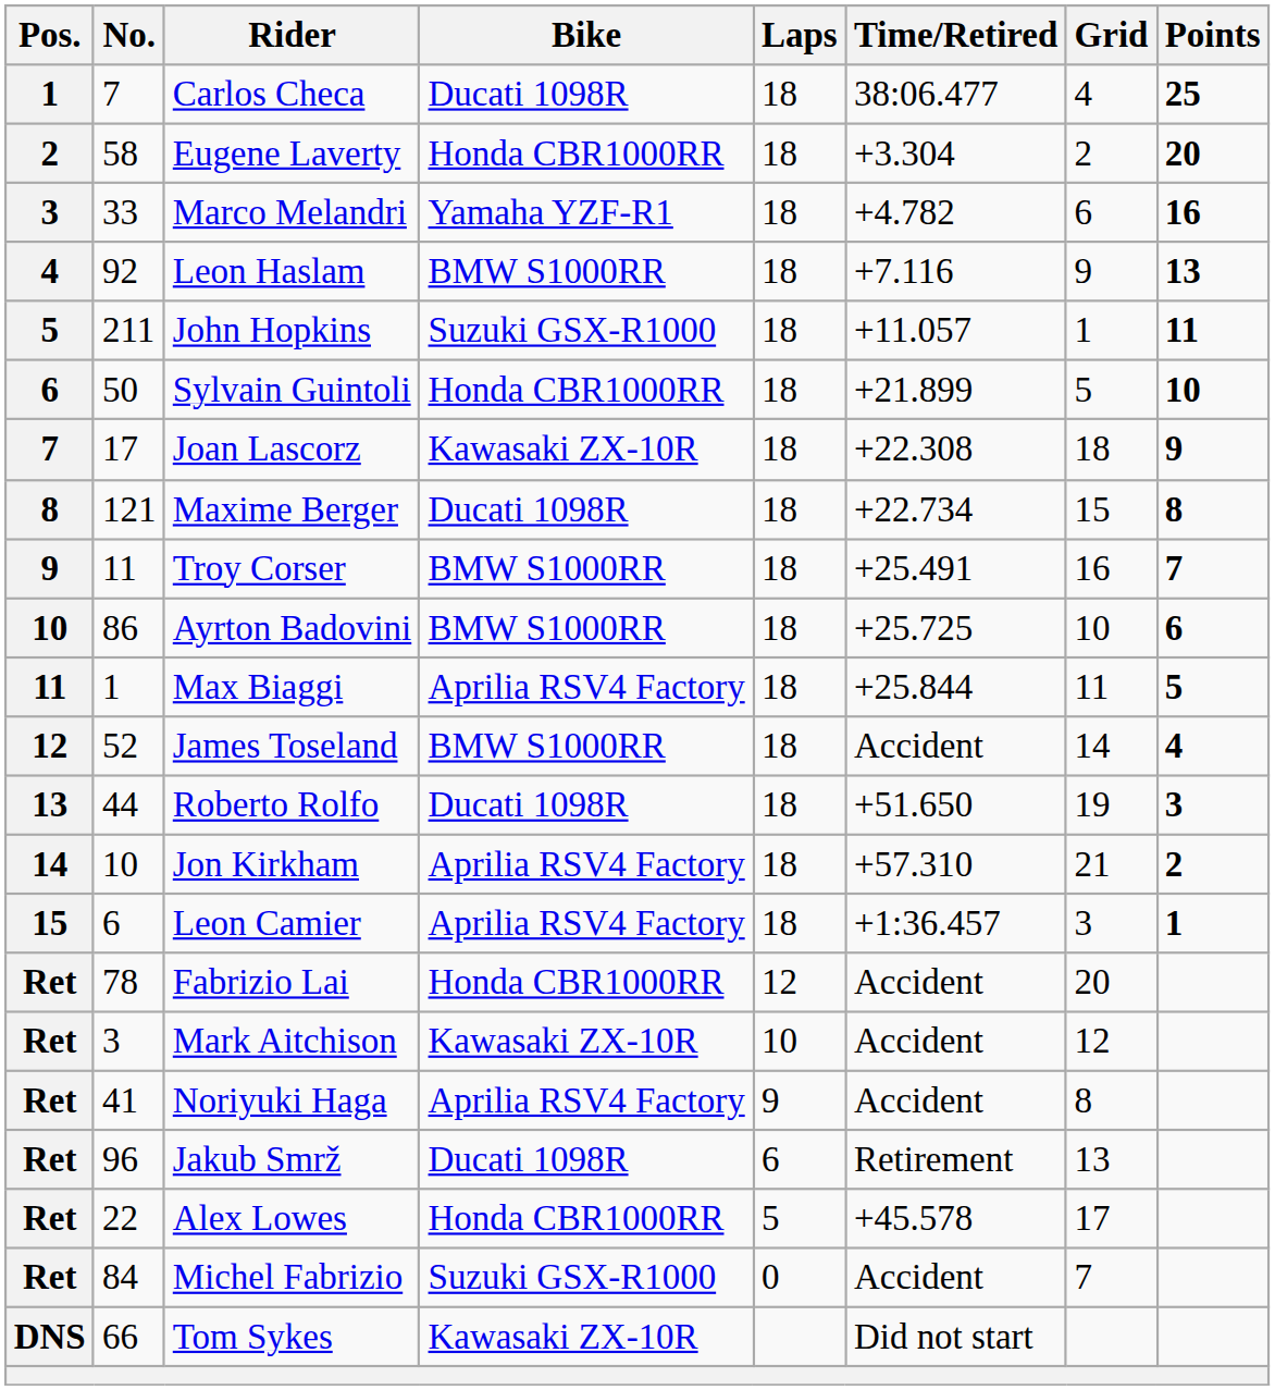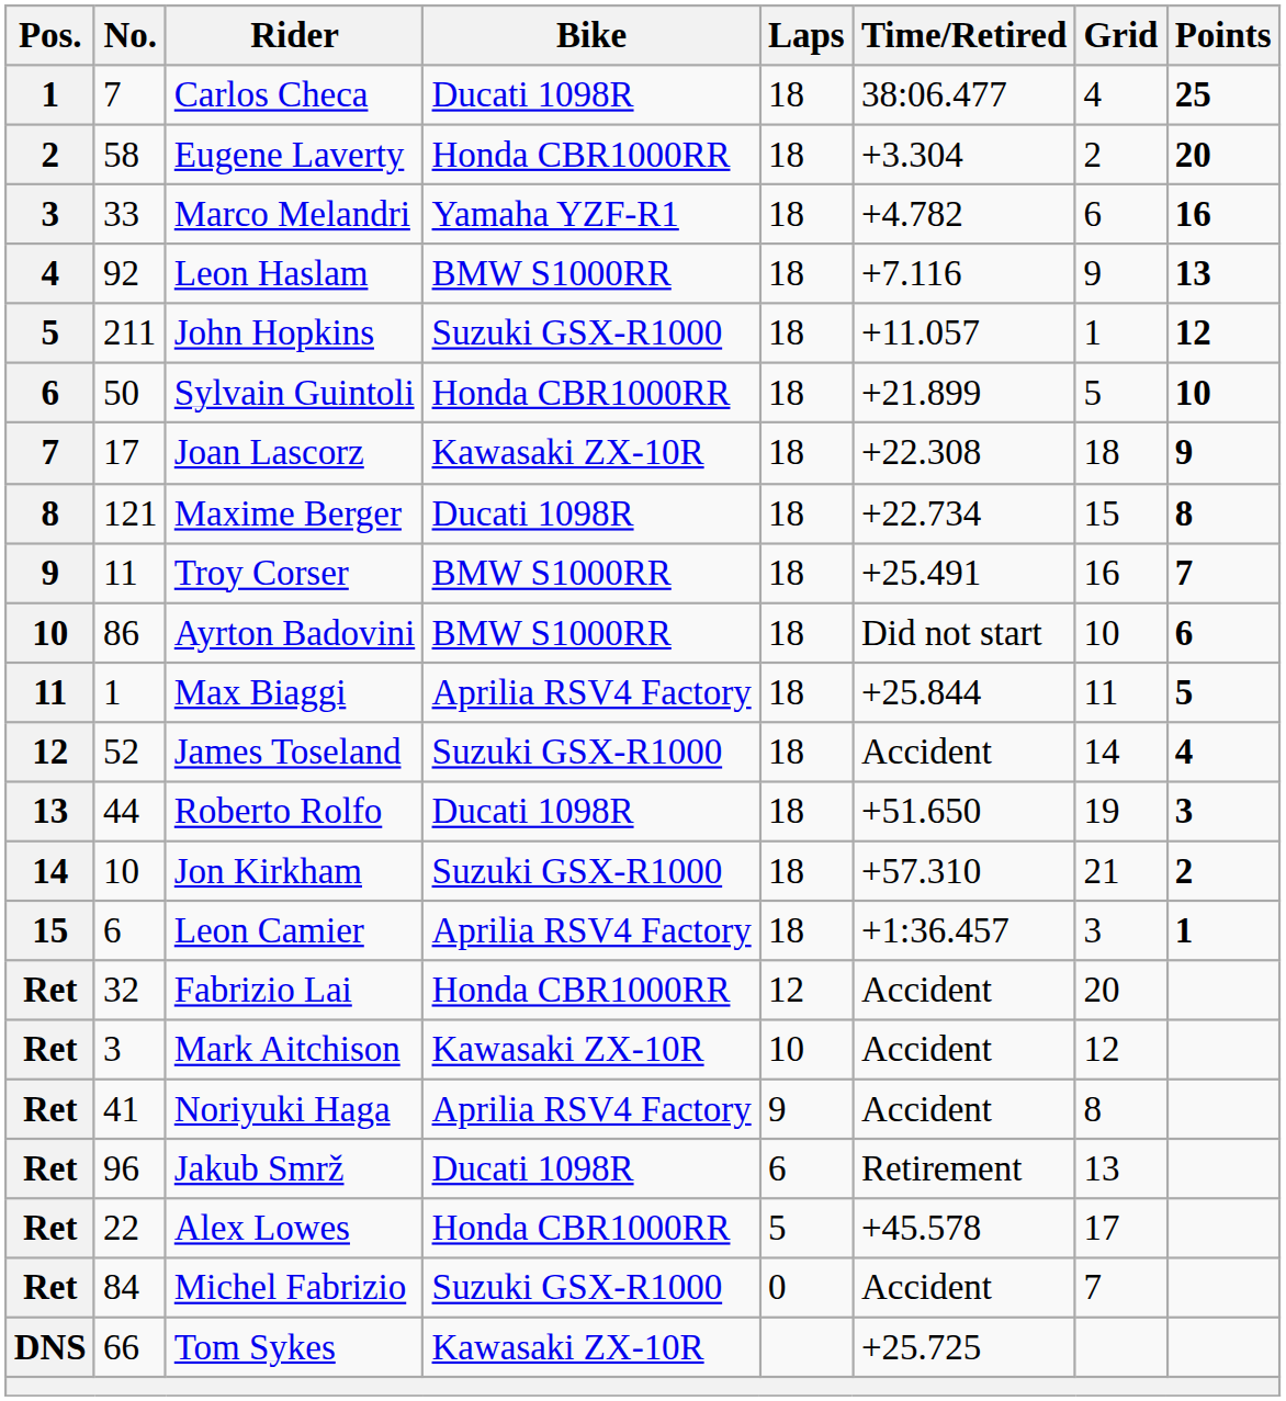John Hopkins | Points: 11 -> 12
Ayrton Badovini | Time/Retired: +25.725 -> Did not start
James Toseland | Bike: BMW S1000RR -> Suzuki GSX-R1000
Jon Kirkham | Bike: Aprilia RSV4 Factory -> Suzuki GSX-R1000
Fabrizio Lai | No.: 78 -> 32
Tom Sykes | Time/Retired: Did not start -> +25.725
